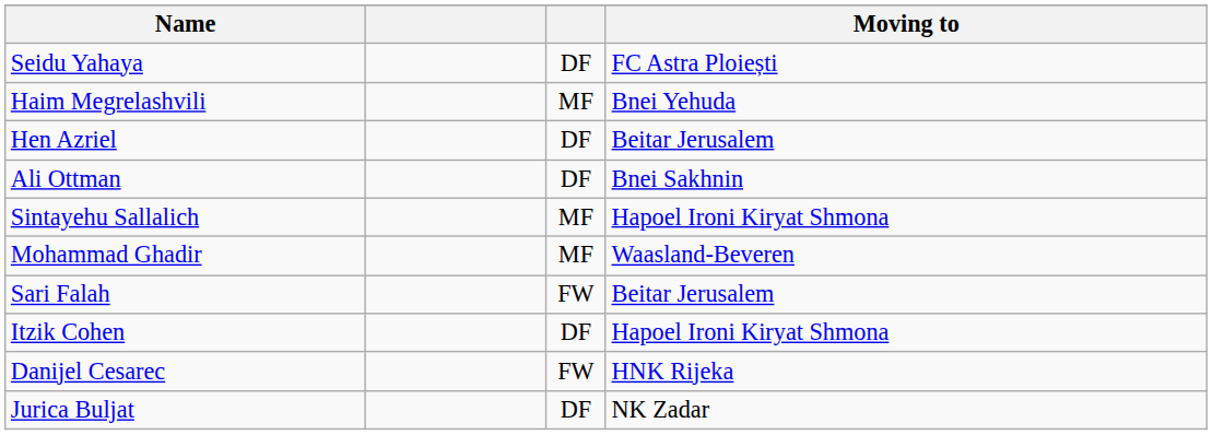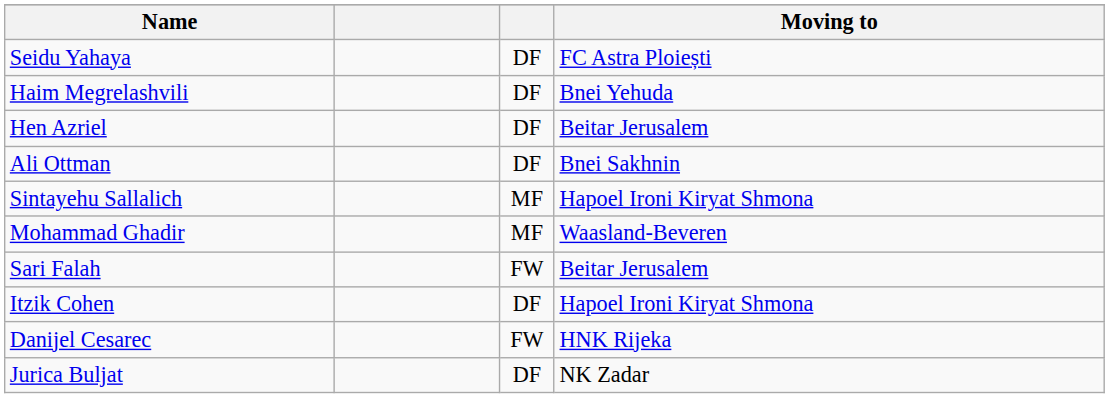Haim Megrelashvili | column 3: MF -> DF
